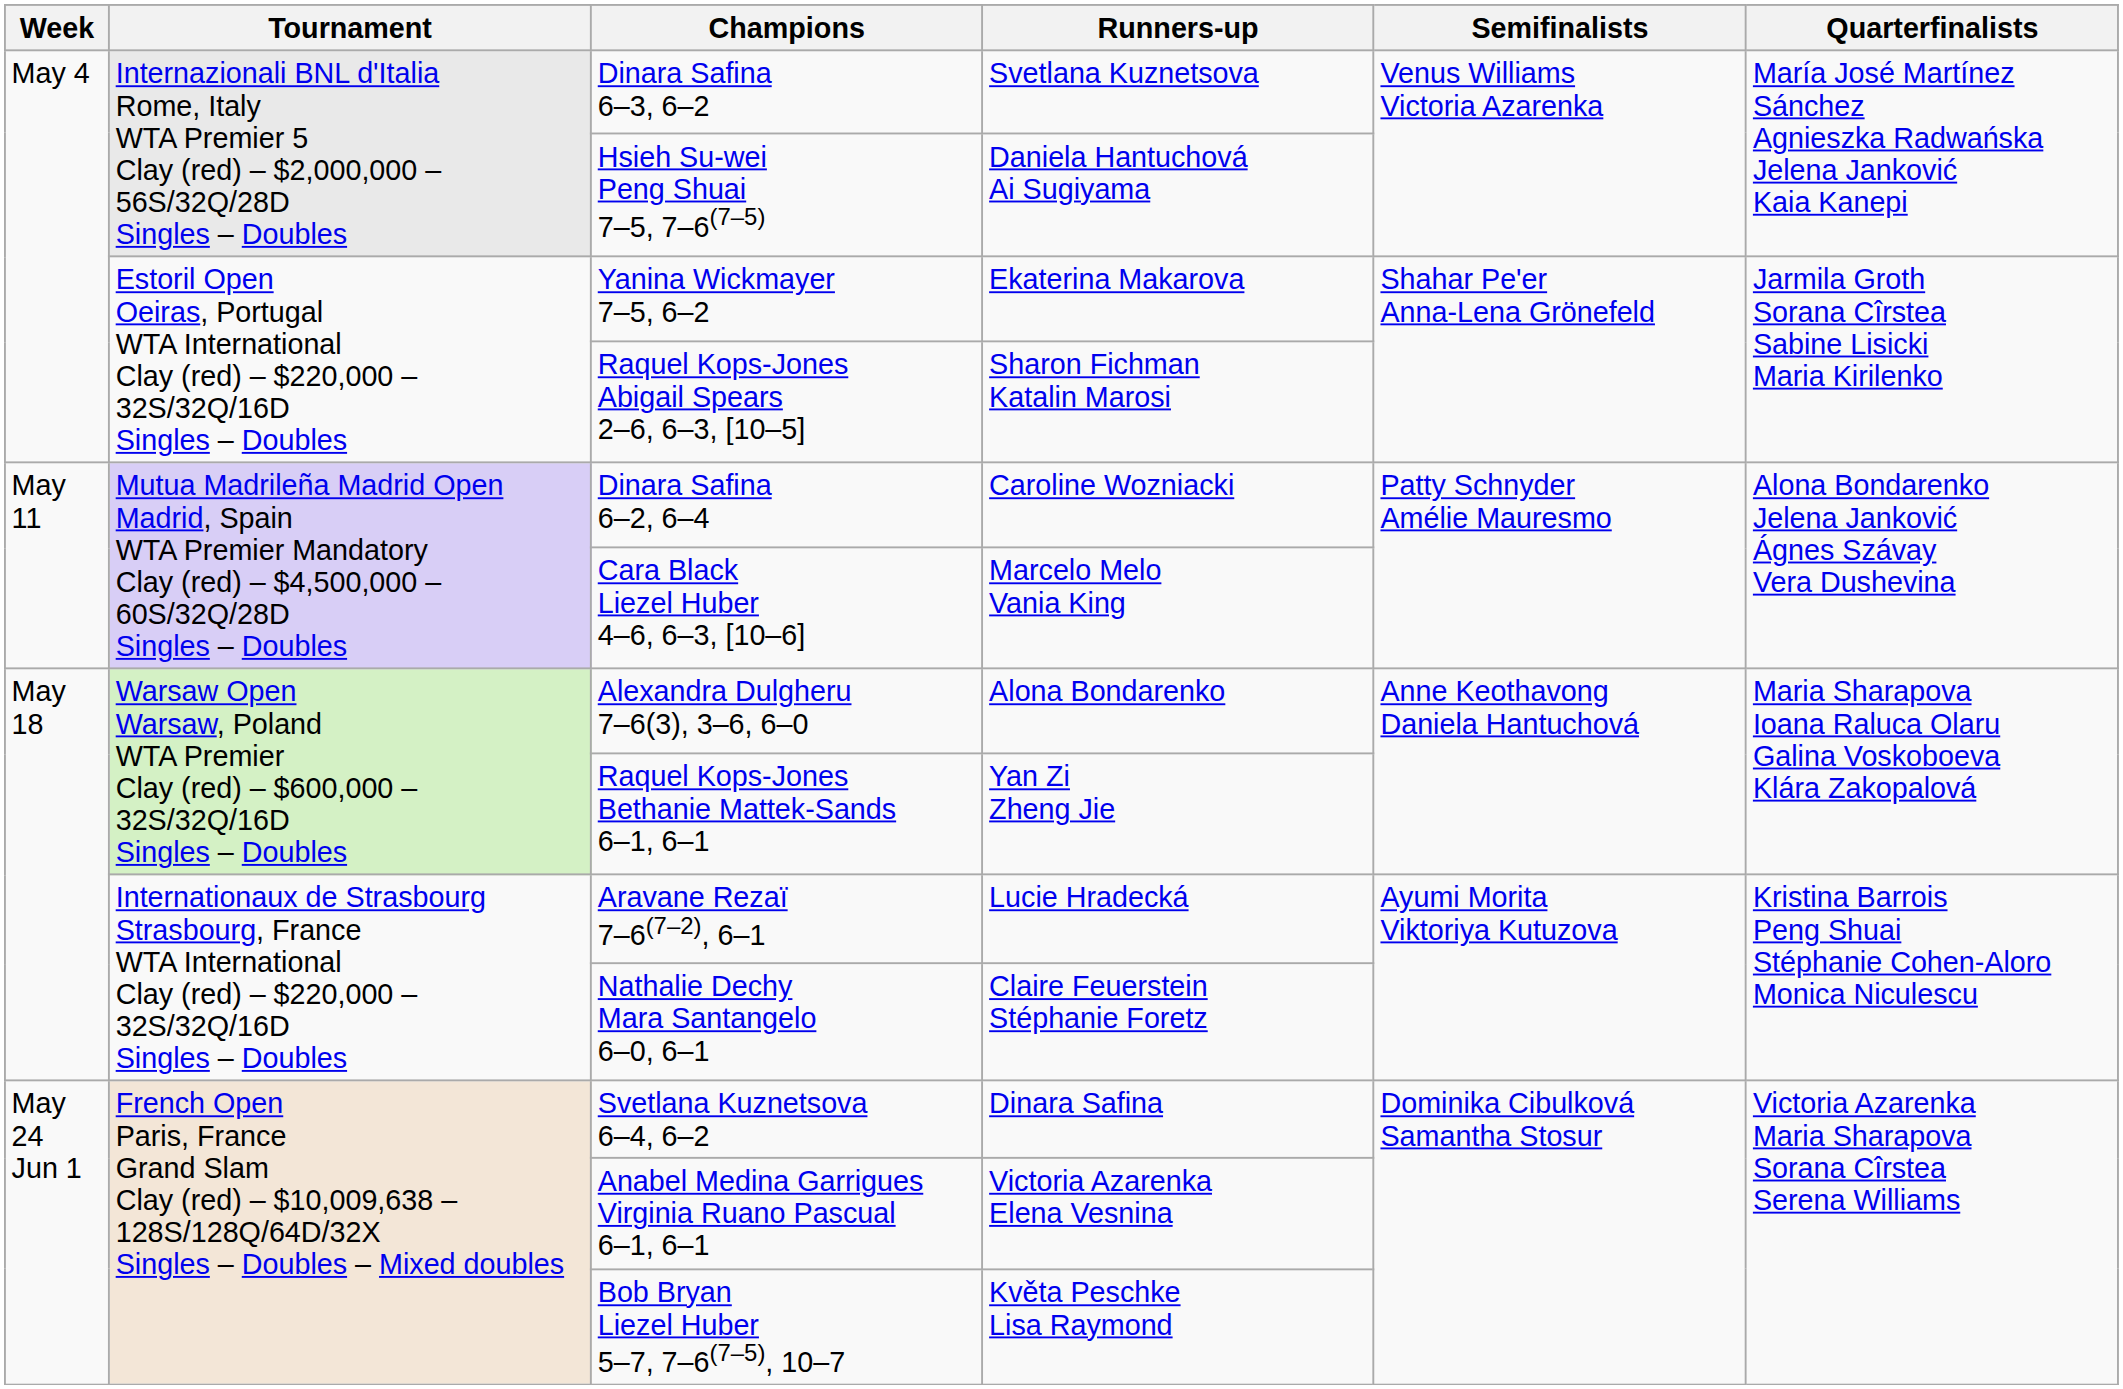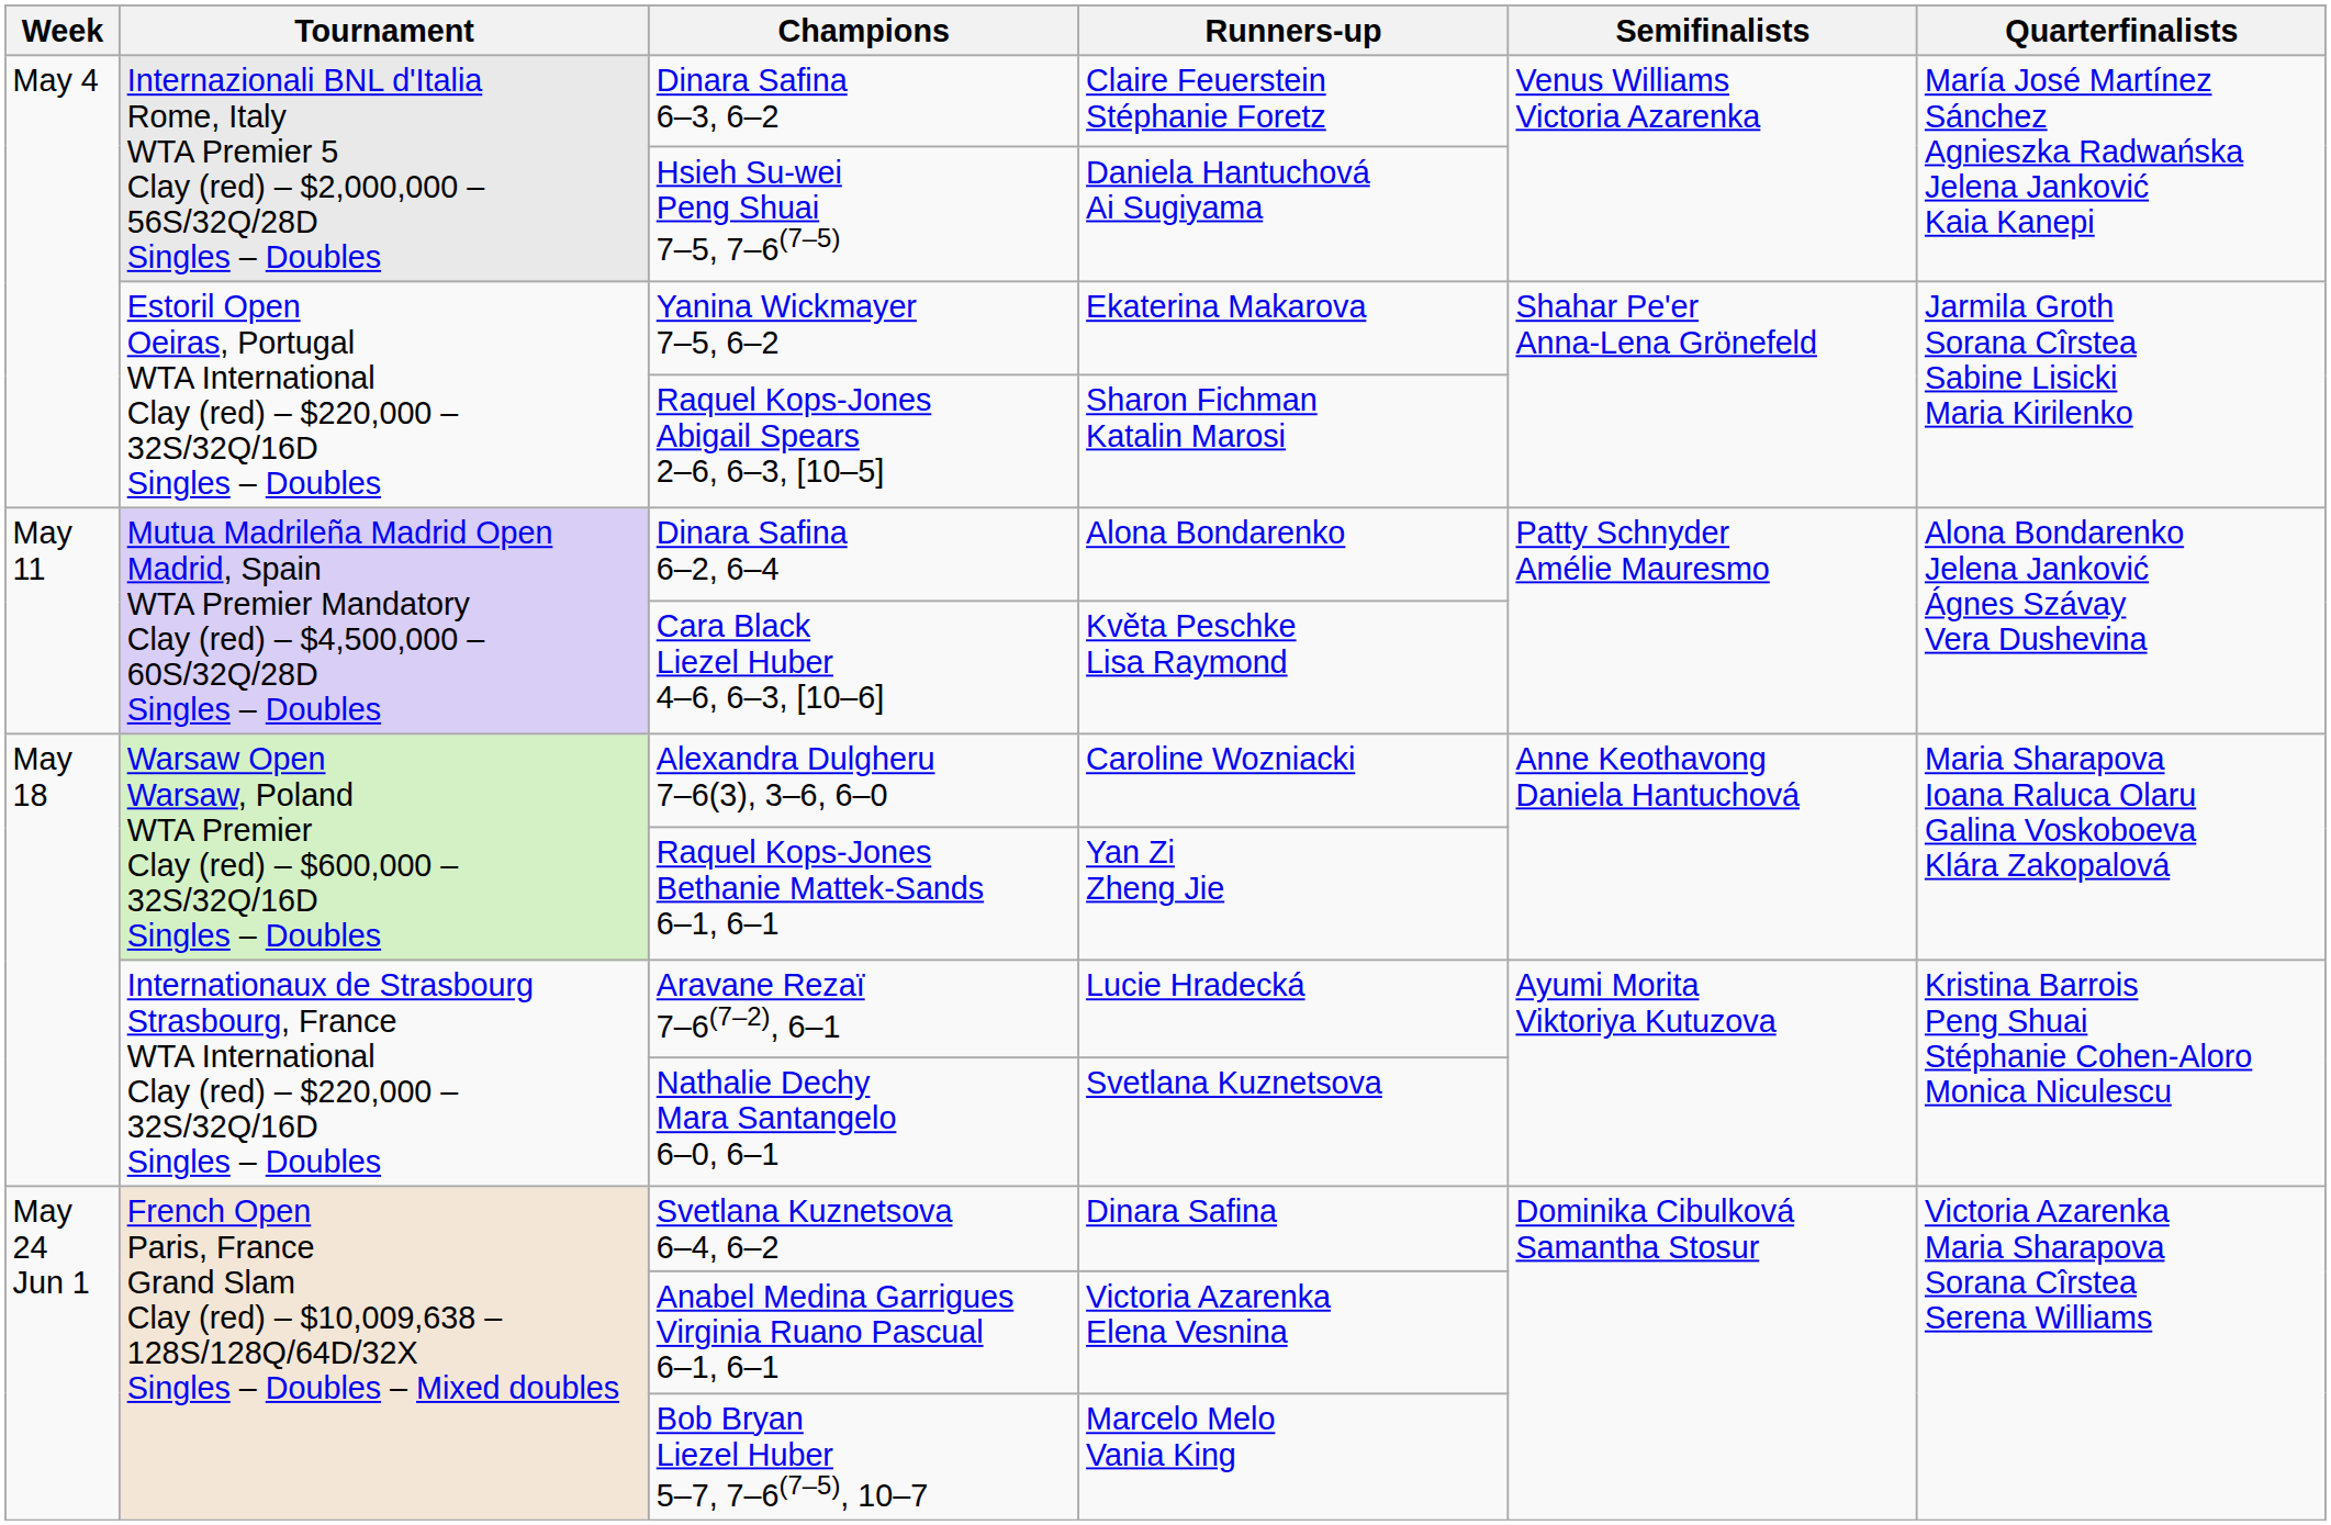Dinara Safina 6–3, 6–2 | Runners-up: Svetlana Kuznetsova -> Claire Feuerstein Stéphanie Foretz
Dinara Safina 6–2, 6–4 | Runners-up: Caroline Wozniacki -> Alona Bondarenko
Cara Black Liezel Huber 4–6, 6–3, [10–6] | Runners-up: Marcelo Melo Vania King -> Květa Peschke Lisa Raymond
Alexandra Dulgheru 7–6(3), 3–6, 6–0 | Runners-up: Alona Bondarenko -> Caroline Wozniacki
Nathalie Dechy Mara Santangelo 6–0, 6–1 | Runners-up: Claire Feuerstein Stéphanie Foretz -> Svetlana Kuznetsova
Bob Bryan Liezel Huber 5–7, 7–6(7–5), 10–7 | Runners-up: Květa Peschke Lisa Raymond -> Marcelo Melo Vania King
